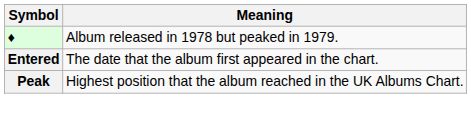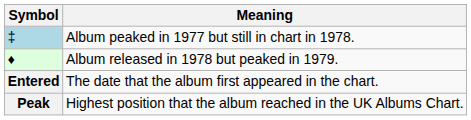+ row: ‡ | Album peaked in 1977 but still in chart in 1978.
